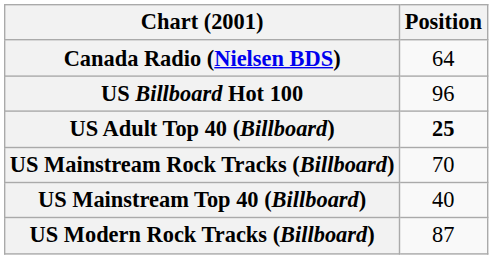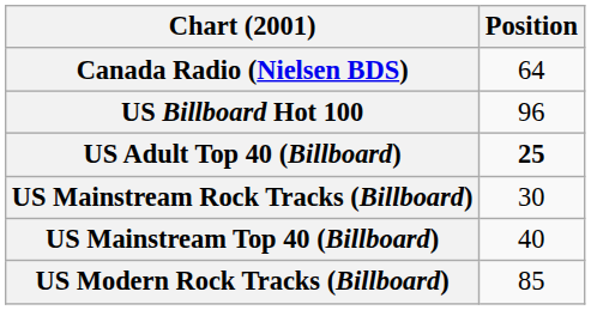US Mainstream Rock Tracks (Billboard) | Position: 70 -> 30
US Modern Rock Tracks (Billboard) | Position: 87 -> 85
